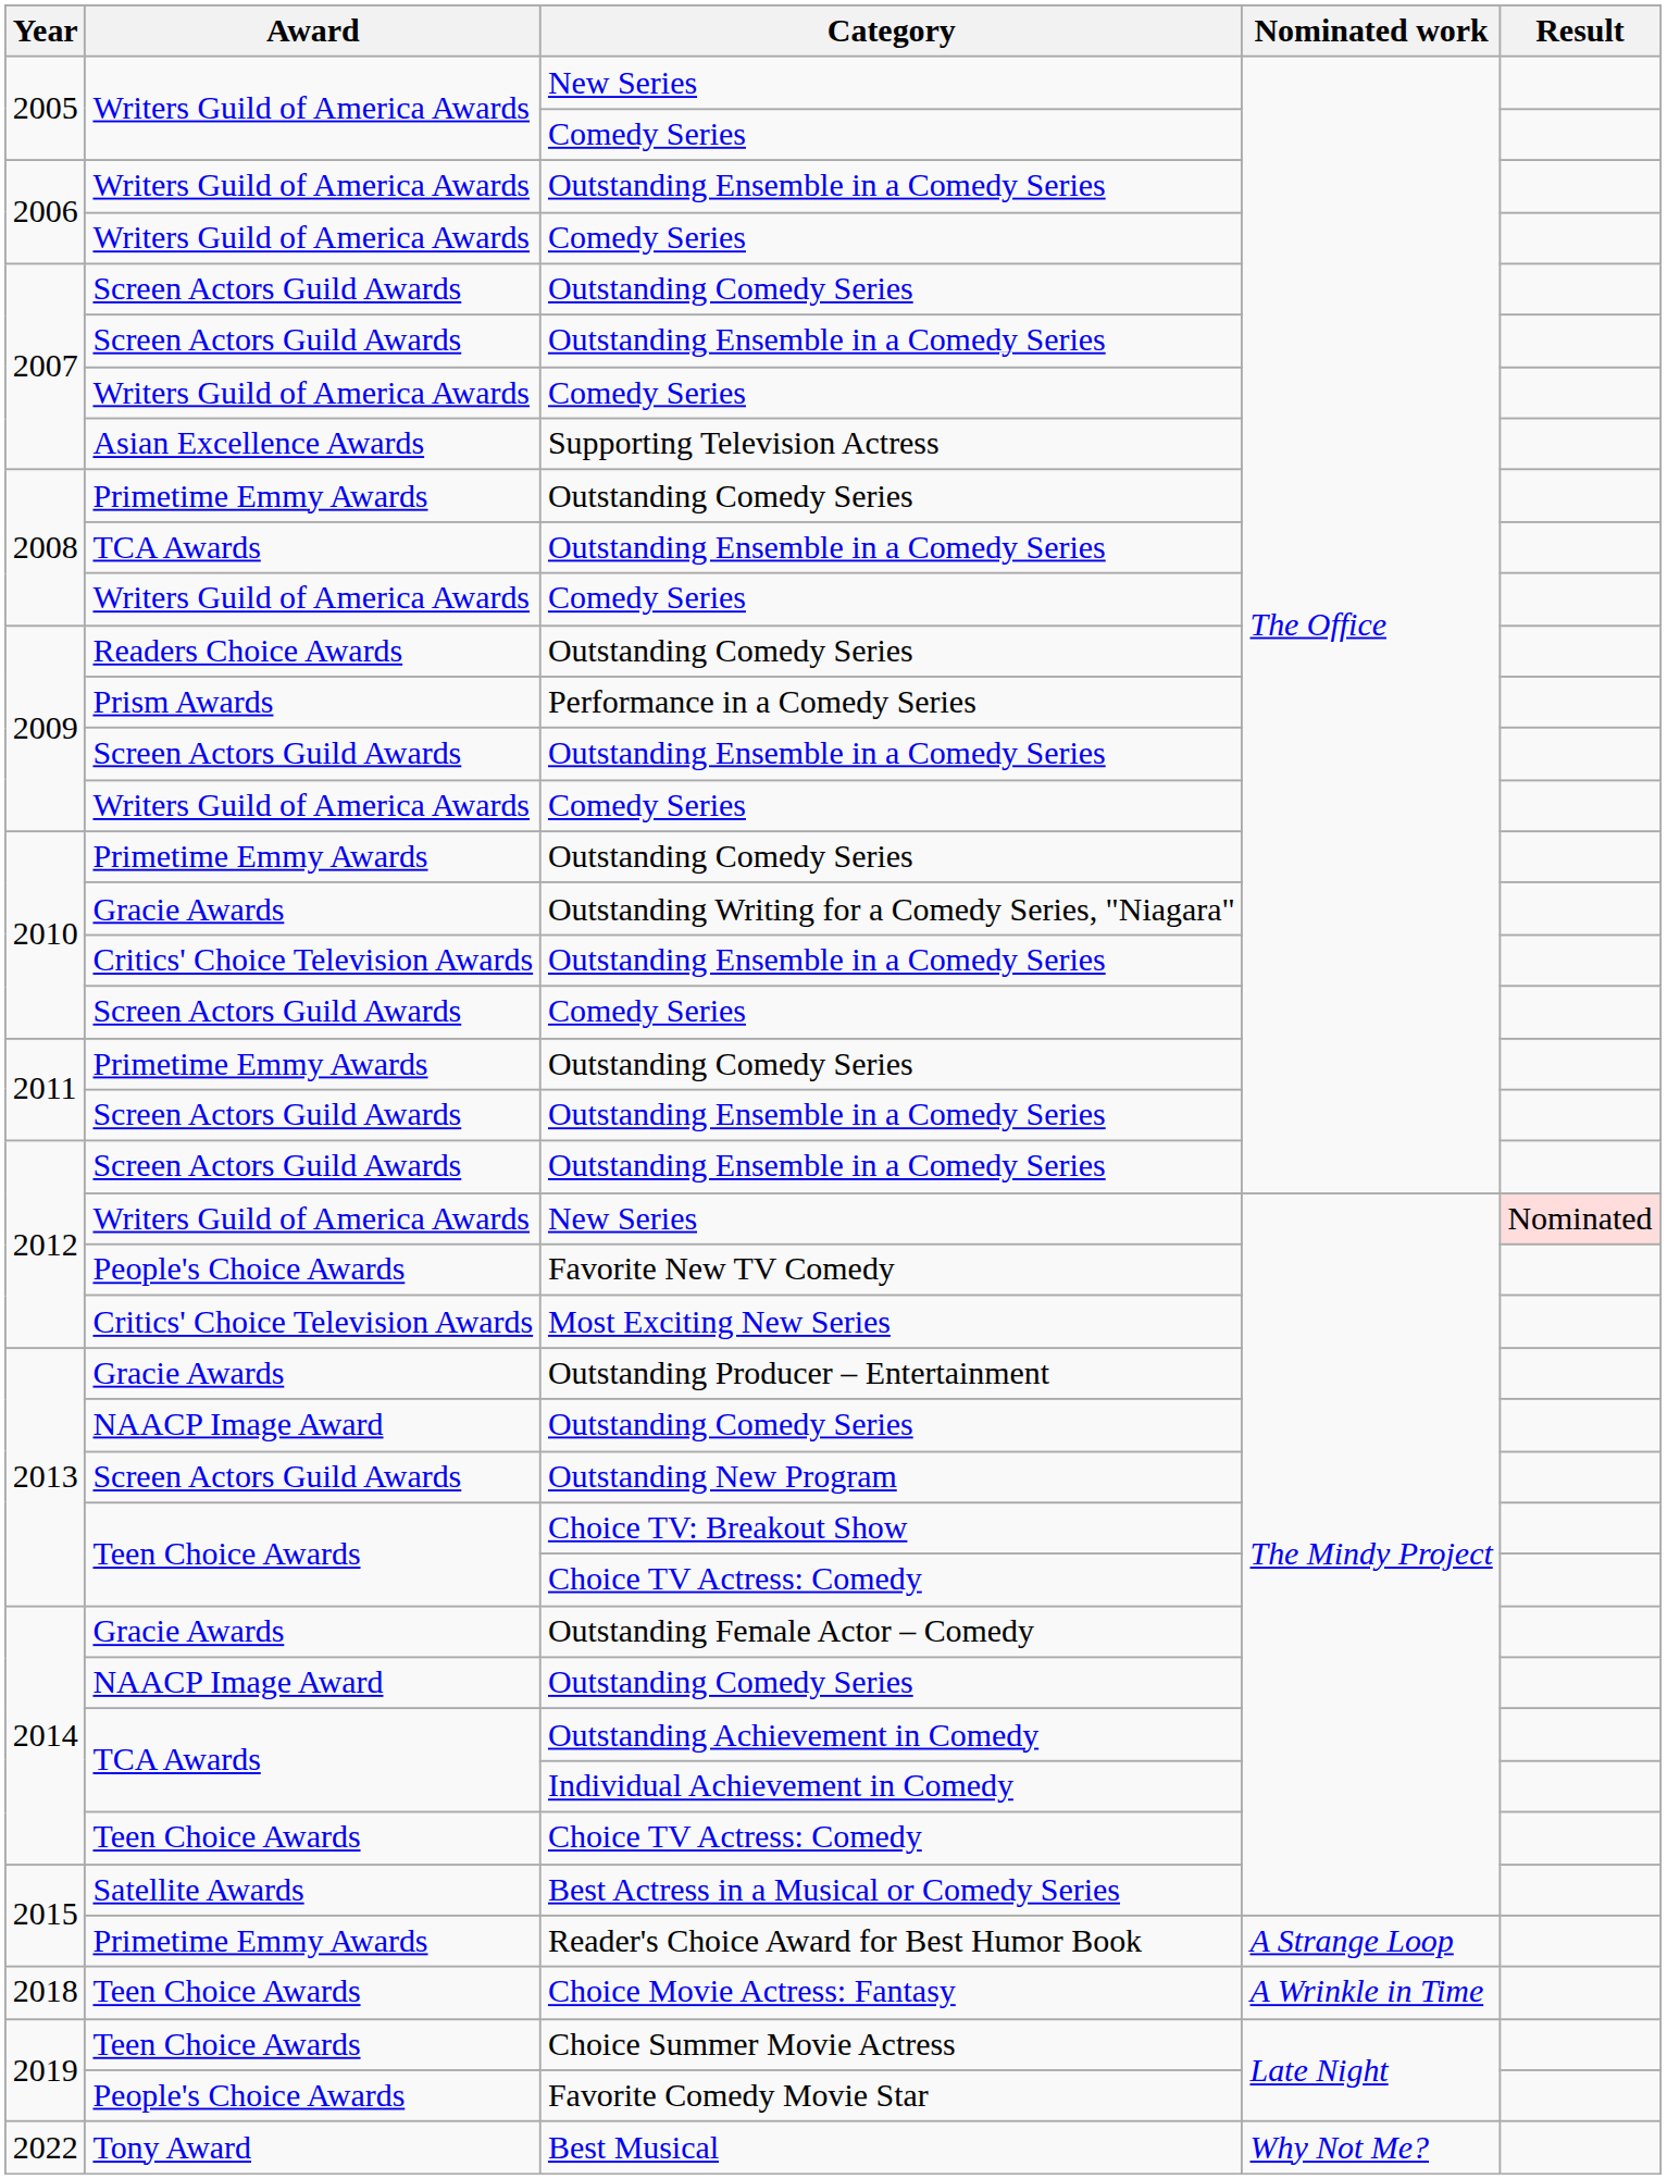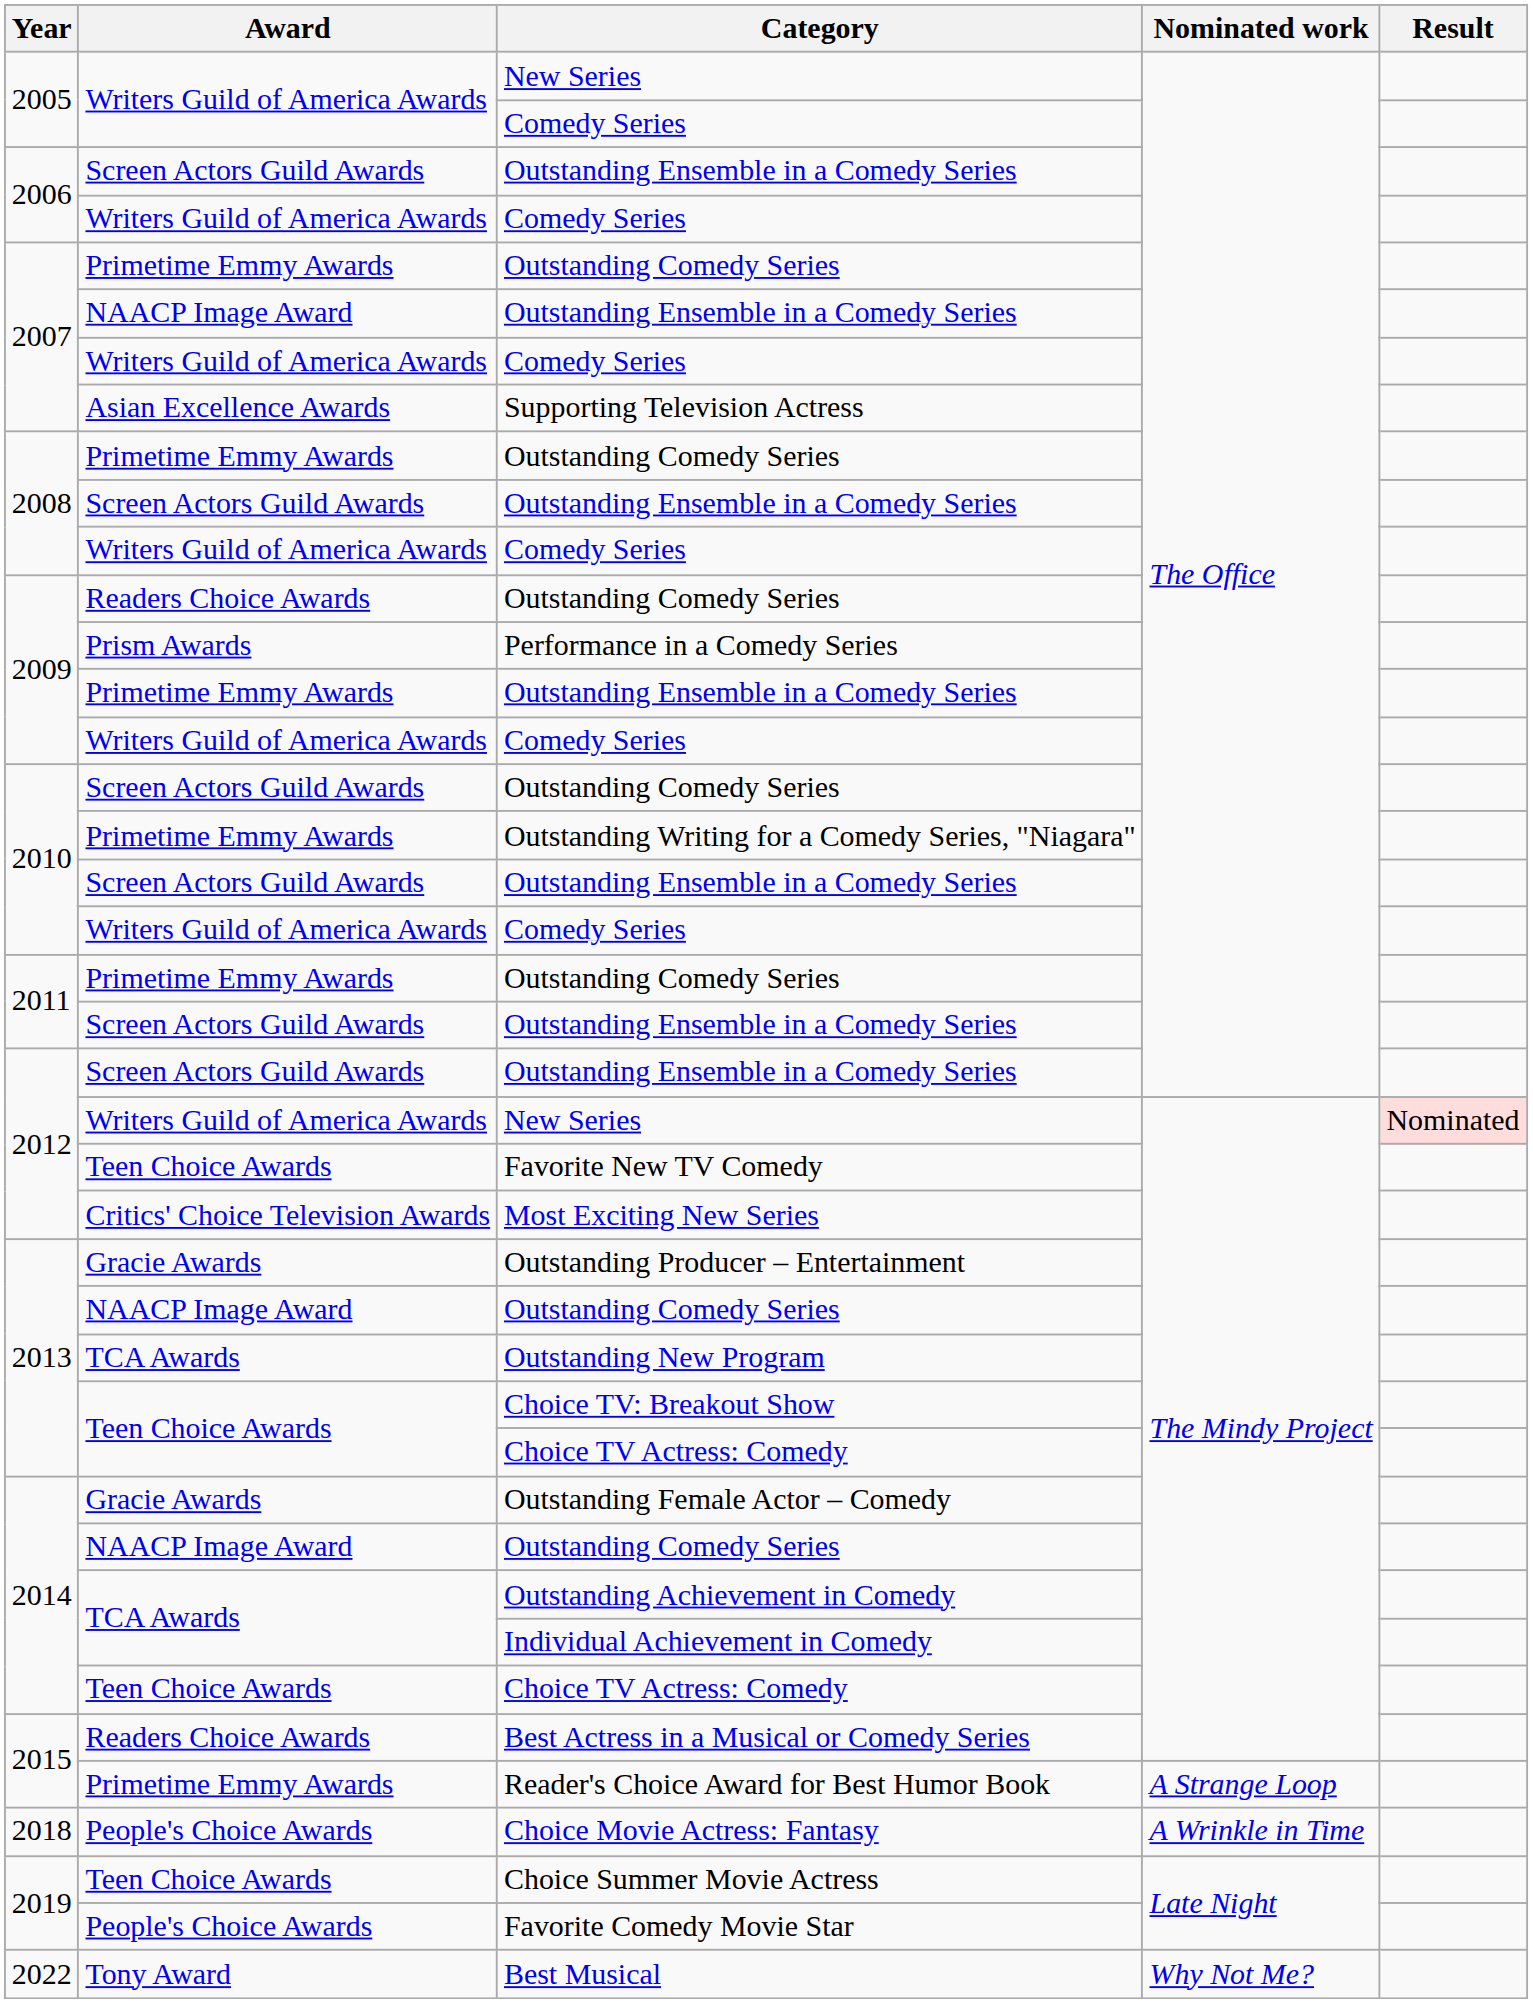2006 / Outstanding Ensemble in a Comedy Series | Award: Writers Guild of America Awards -> Screen Actors Guild Awards
2007 / Outstanding Comedy Series | Award: Screen Actors Guild Awards -> Primetime Emmy Awards
2007 / Outstanding Ensemble in a Comedy Series | Award: Screen Actors Guild Awards -> NAACP Image Award
2008 / Outstanding Ensemble in a Comedy Series | Award: TCA Awards -> Screen Actors Guild Awards
2009 / Outstanding Ensemble in a Comedy Series | Award: Screen Actors Guild Awards -> Primetime Emmy Awards
2010 / Outstanding Comedy Series | Award: Primetime Emmy Awards -> Screen Actors Guild Awards
Outstanding Writing for a Comedy Series, "Niagara" | Award: Gracie Awards -> Primetime Emmy Awards
2010 / Outstanding Ensemble in a Comedy Series | Award: Critics' Choice Television Awards -> Screen Actors Guild Awards
2010 / Comedy Series | Award: Screen Actors Guild Awards -> Writers Guild of America Awards
Favorite New TV Comedy | Award: People's Choice Awards -> Teen Choice Awards
Outstanding New Program | Award: Screen Actors Guild Awards -> TCA Awards
Best Actress in a Musical or Comedy Series | Award: Satellite Awards -> Readers Choice Awards
Choice Movie Actress: Fantasy | Award: Teen Choice Awards -> People's Choice Awards
